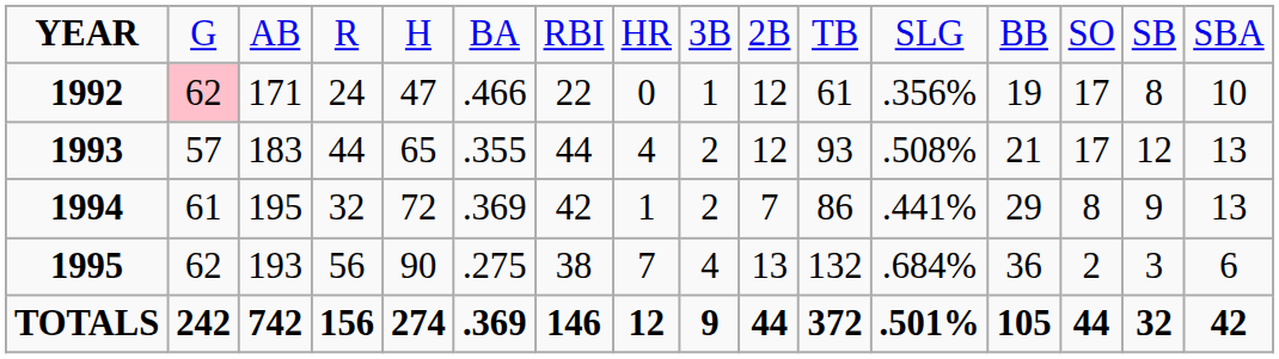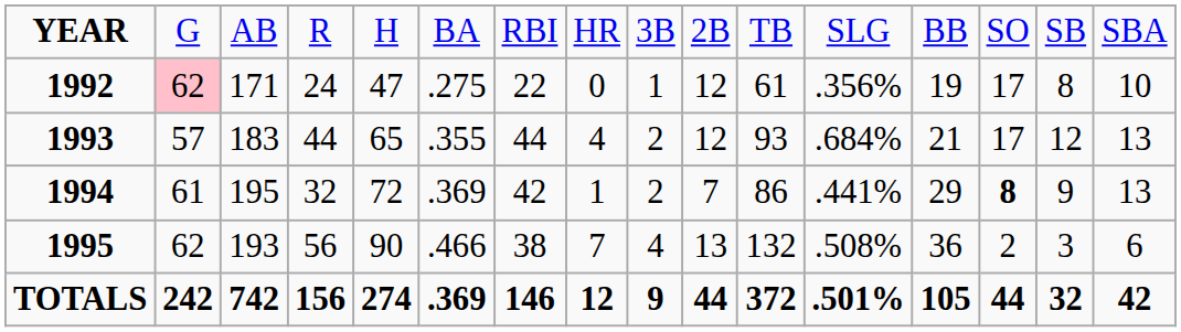1992 | column 6: .466 -> .275
1993 | column 12: .508% -> .684%
1994 | column 14: normal -> bold
1995 | column 6: .275 -> .466
1995 | column 12: .684% -> .508%
